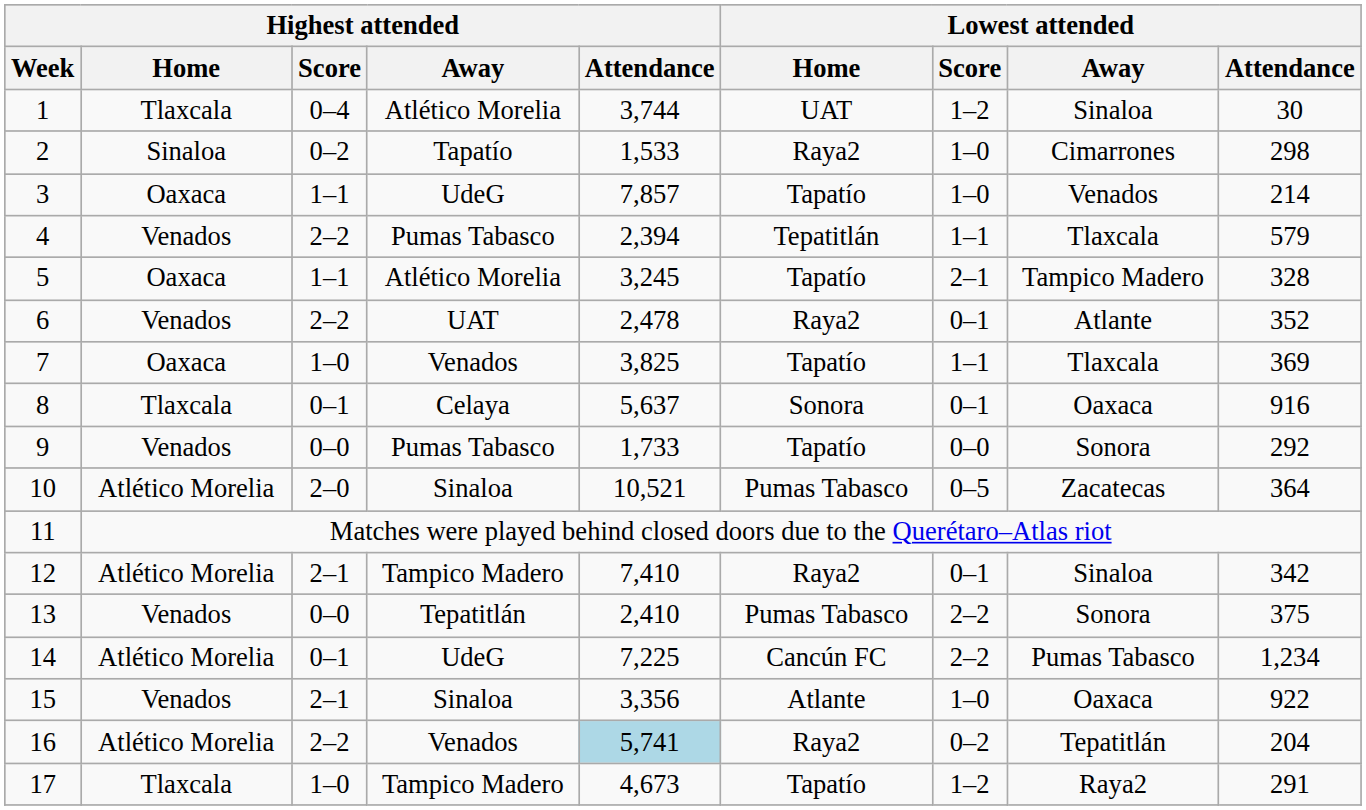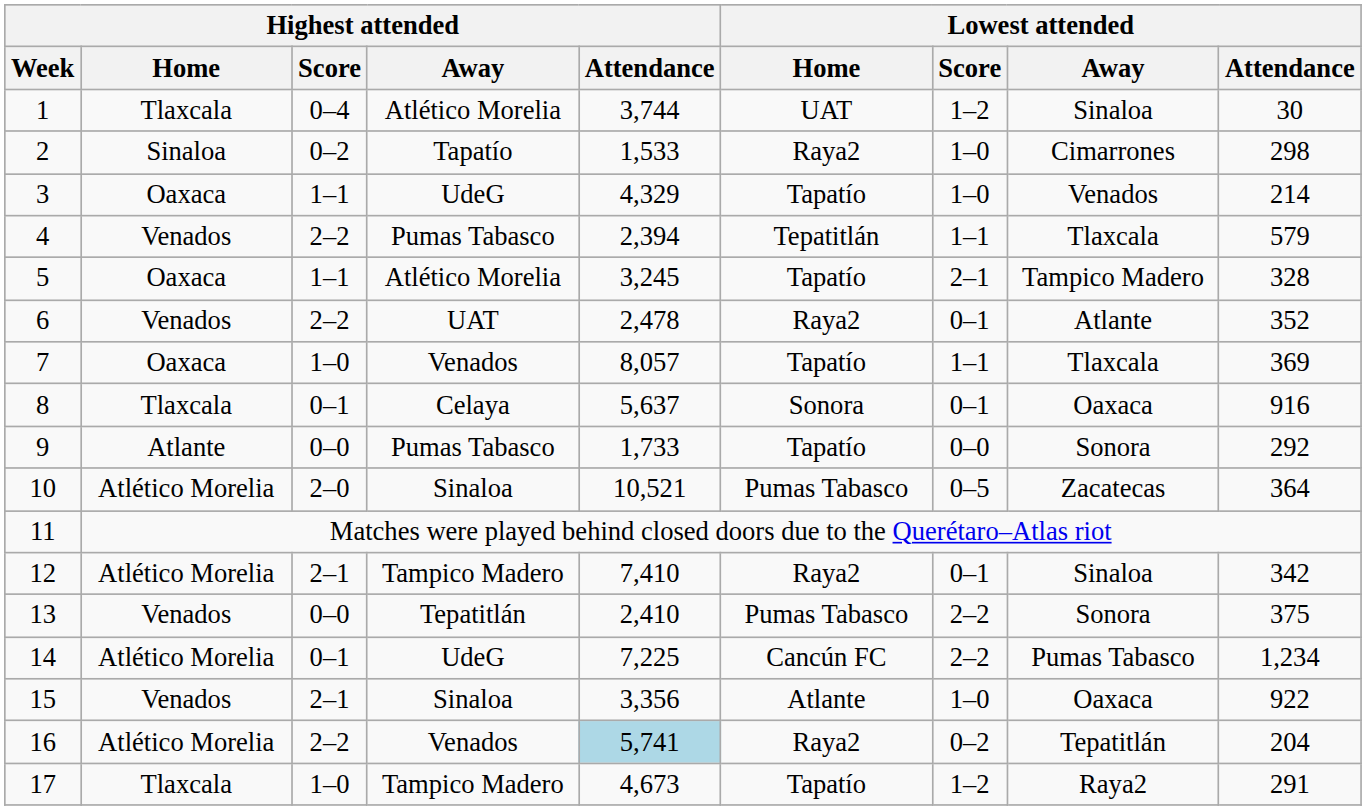3 | Highest attended / Attendance: 7,857 -> 4,329
7 | Highest attended / Attendance: 3,825 -> 8,057
9 | Highest attended / Home: Venados -> Atlante
